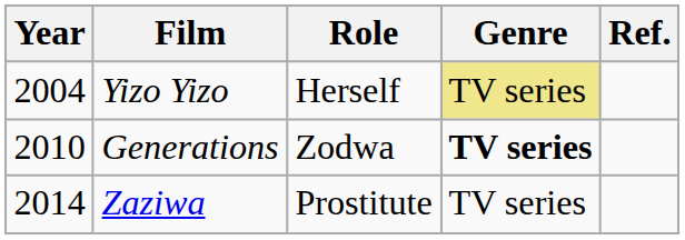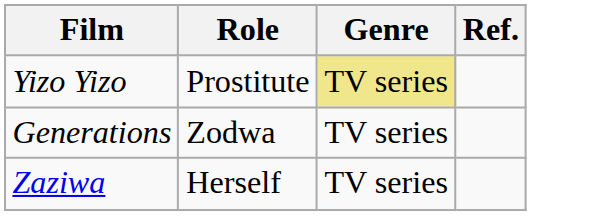- column: Year | 2004 | 2010 | 2014
Yizo Yizo | Role: Herself -> Prostitute
Generations | Genre: bold -> normal
Zaziwa | Role: Prostitute -> Herself
